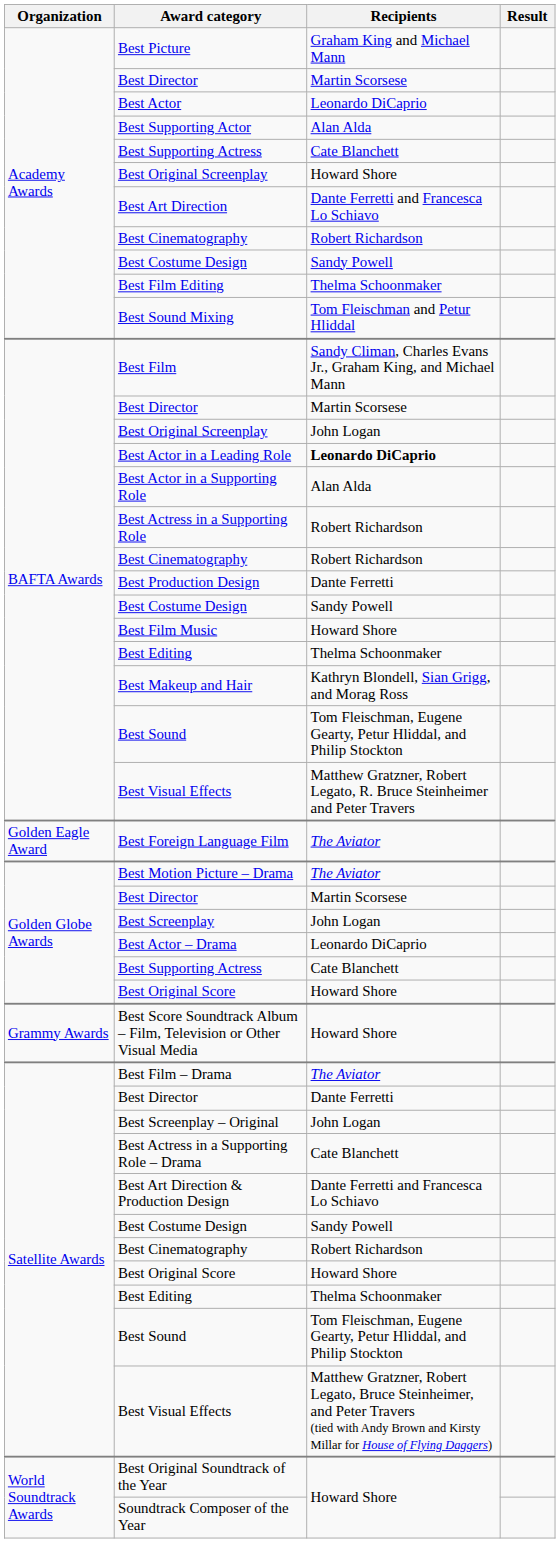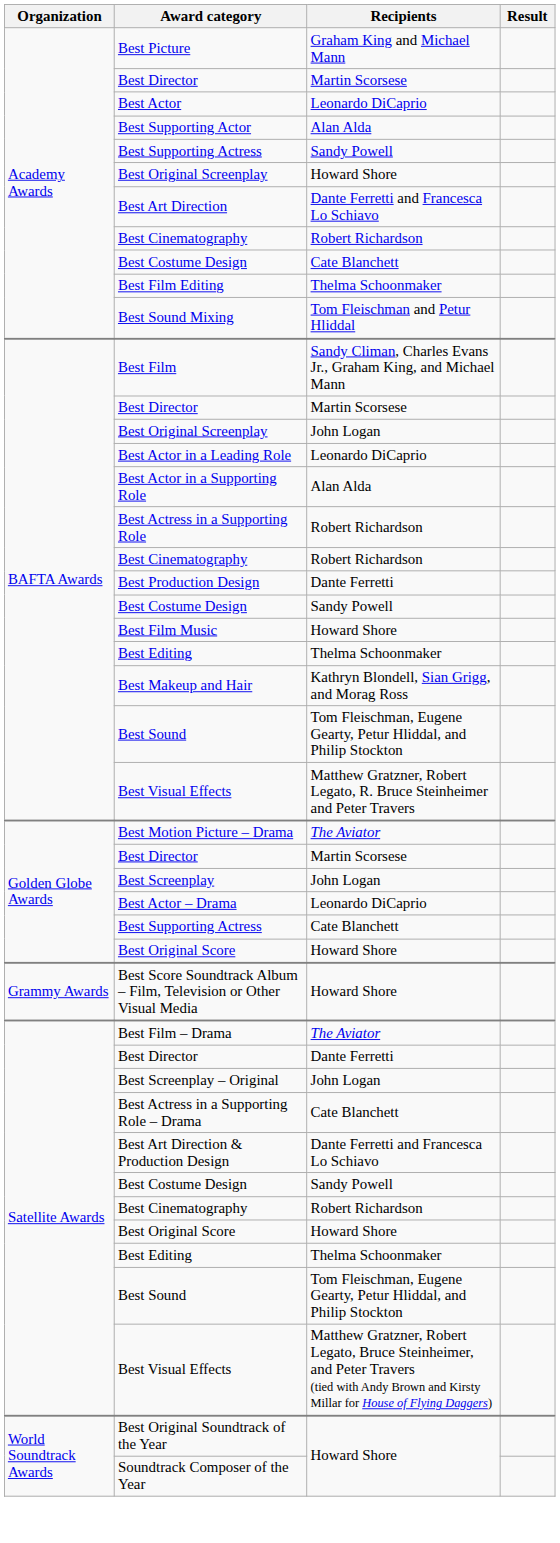Academy Awards / Best Supporting Actress | Recipients: Cate Blanchett -> Sandy Powell
Academy Awards / Best Costume Design | Recipients: Sandy Powell -> Cate Blanchett
Best Actor in a Leading Role | Recipients: bold -> normal
- row: Golden Eagle Award | Best Foreign Language Film | The Aviator
